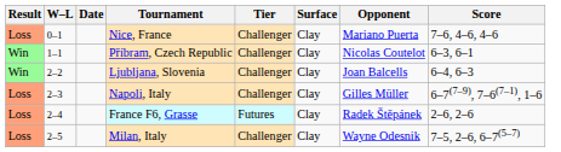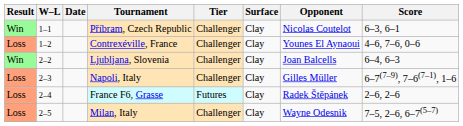- row: Loss | 0–1 | Nice, France | Challenger | Clay | Mariano Puerta | 7–6, 4–6, 4–6
+ row: Loss | 1–2 | Contrexéville, France | Challenger | Clay | Younes El Aynaoui | 4–6, 7–6, 0–6
